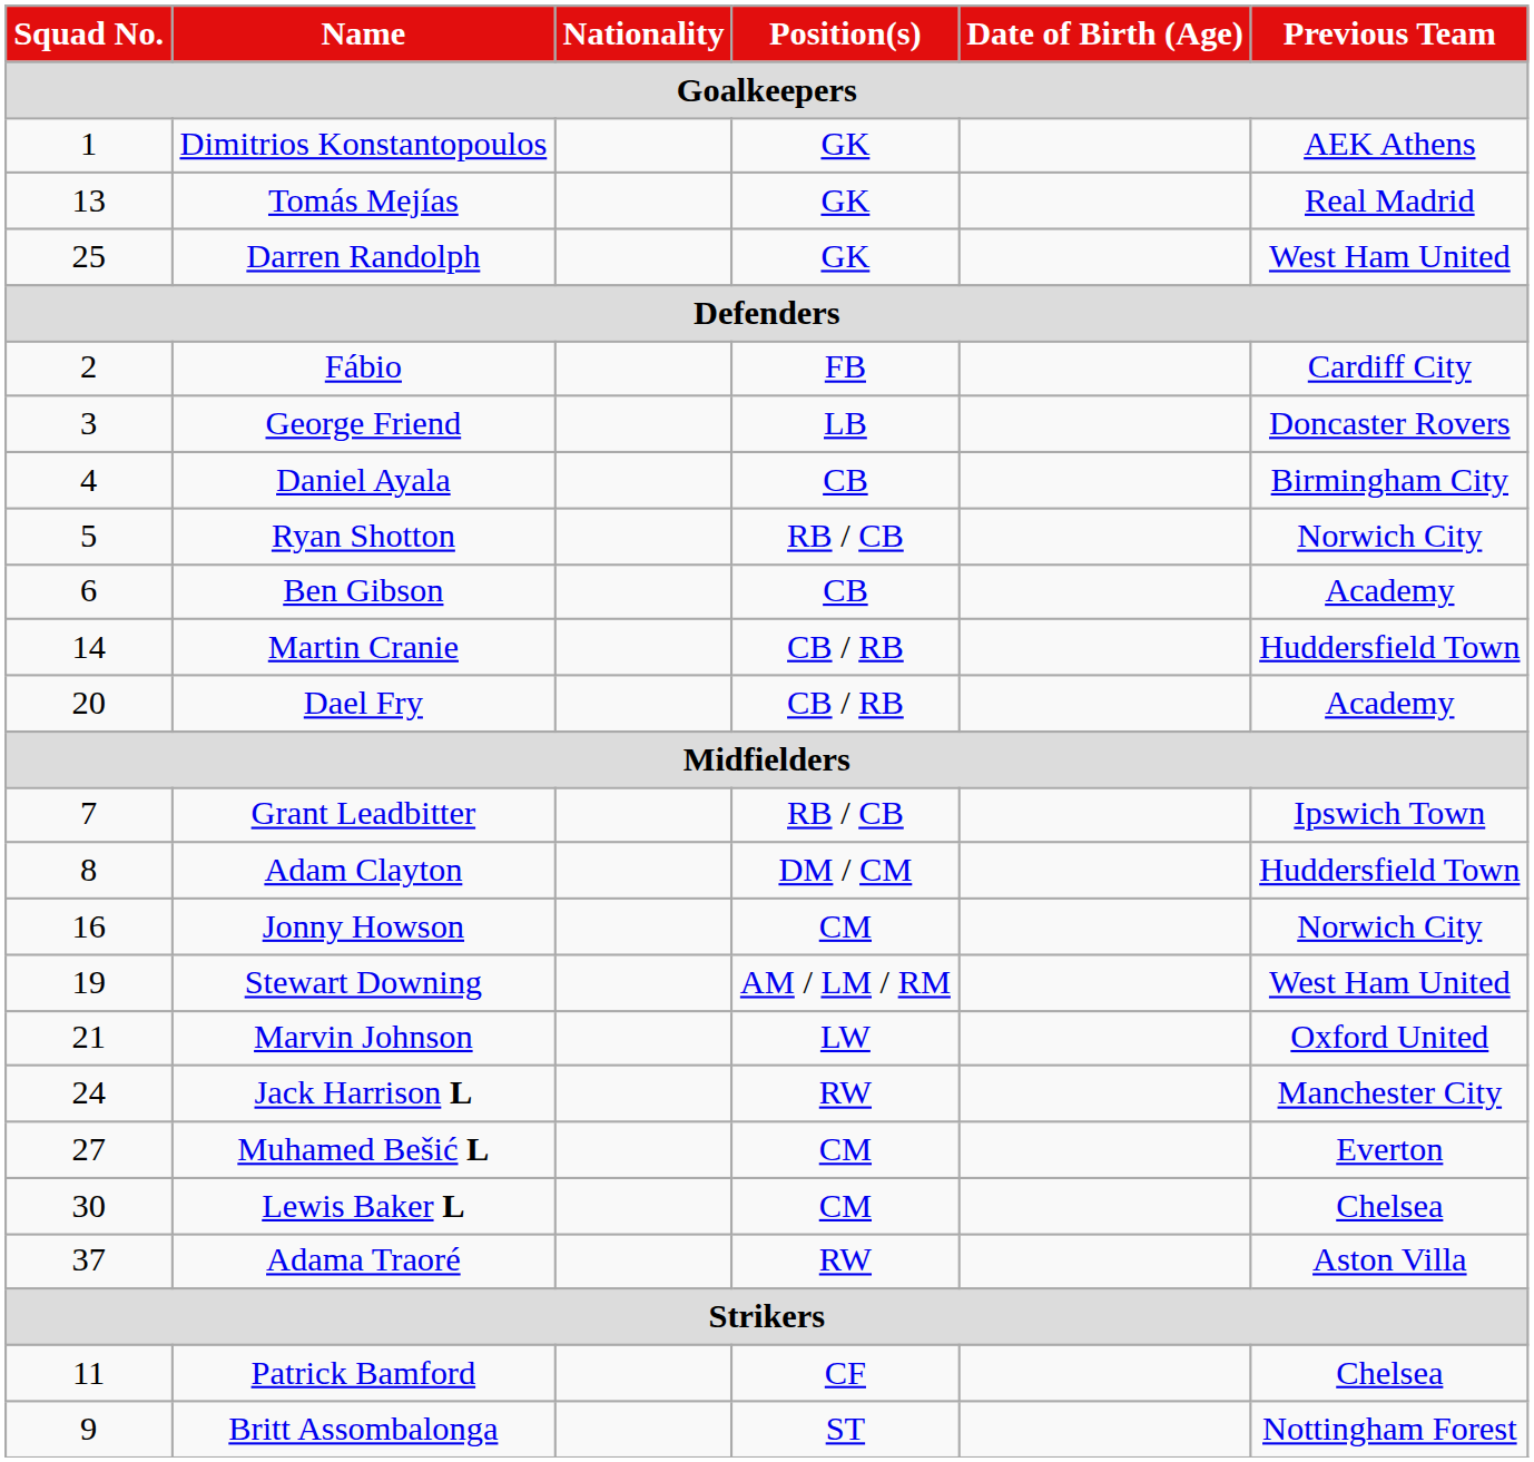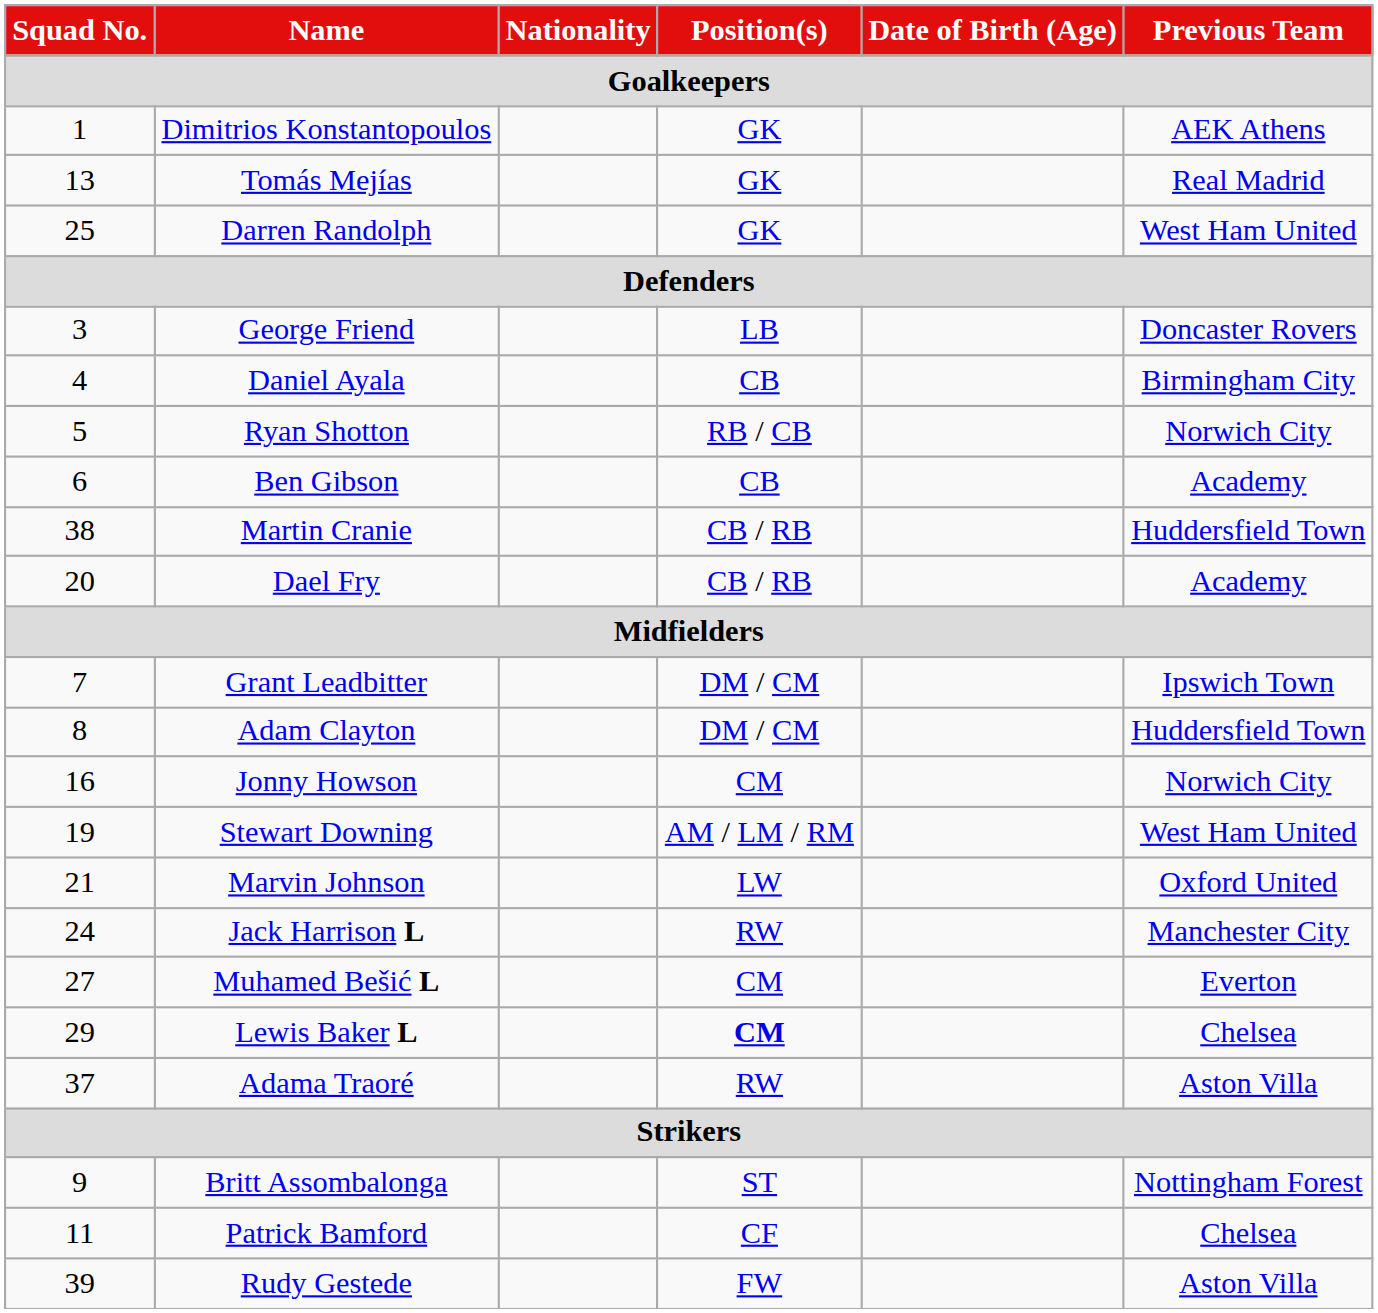- row: 2 | Fábio | FB | Cardiff City
Martin Cranie | Squad No.: 14 -> 38
Grant Leadbitter | Position(s): RB / CB -> DM / CM
Lewis Baker L | Squad No.: 30 -> 29
Lewis Baker L | Position(s): normal -> bold
rows swapped: Britt Assombalonga <-> Patrick Bamford
+ row: 39 | Rudy Gestede | FW | Aston Villa
